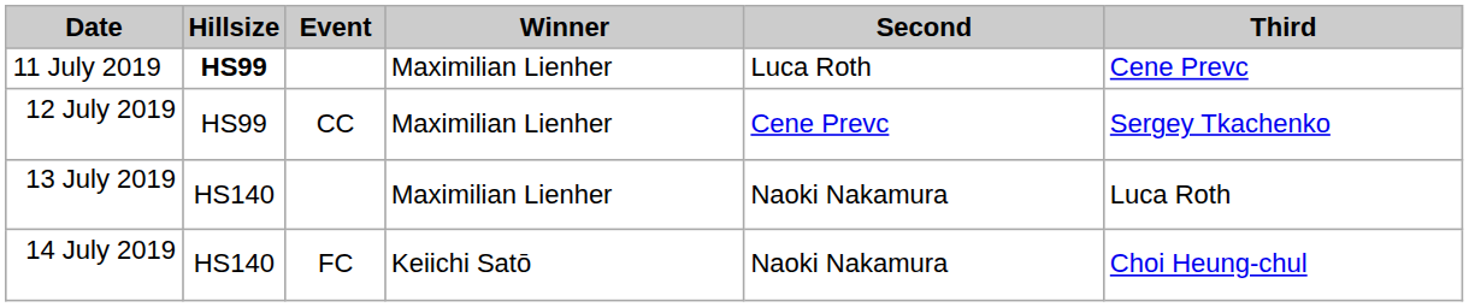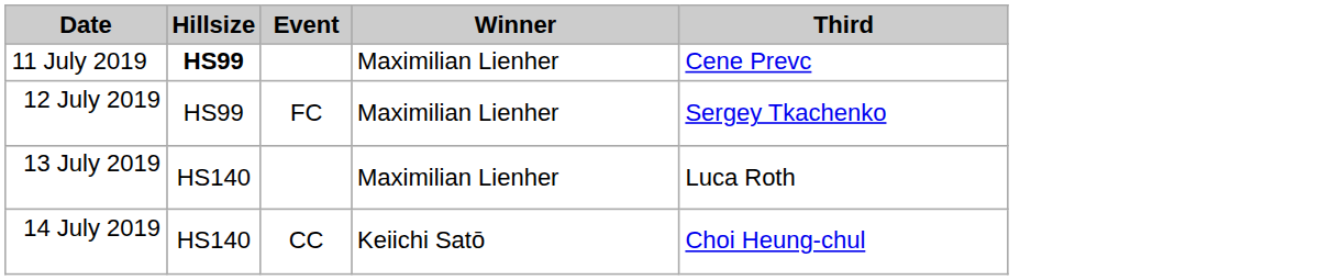- column: Second | Luca Roth | Cene Prevc | Naoki Nakamura | Naoki Nakamura
12 July 2019 | Event: CC -> FC
14 July 2019 | Event: FC -> CC
